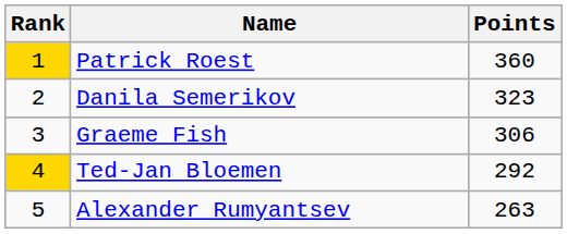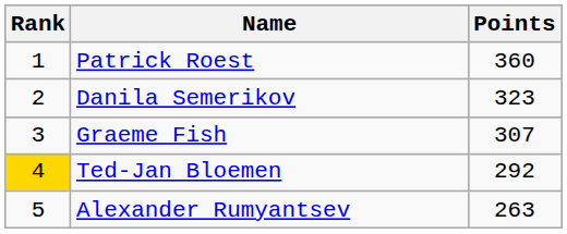Patrick Roest | Rank: gold background -> no background
Graeme Fish | Points: 306 -> 307
